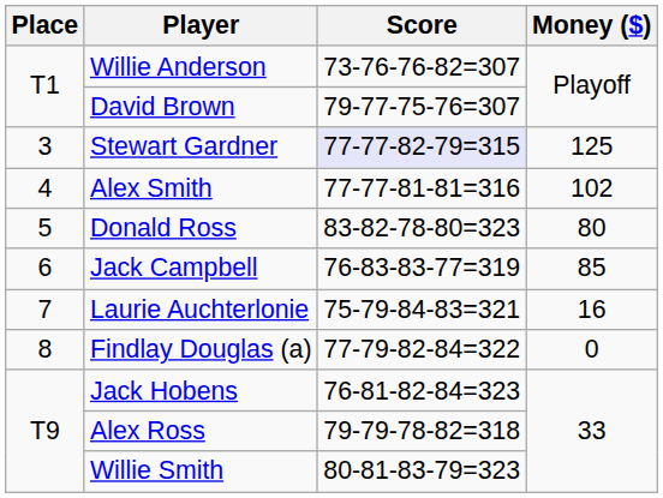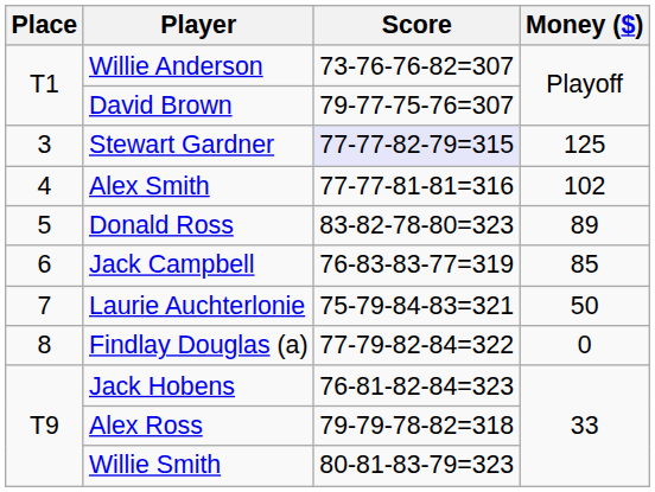Donald Ross | Money ($): 80 -> 89
Laurie Auchterlonie | Money ($): 16 -> 50
